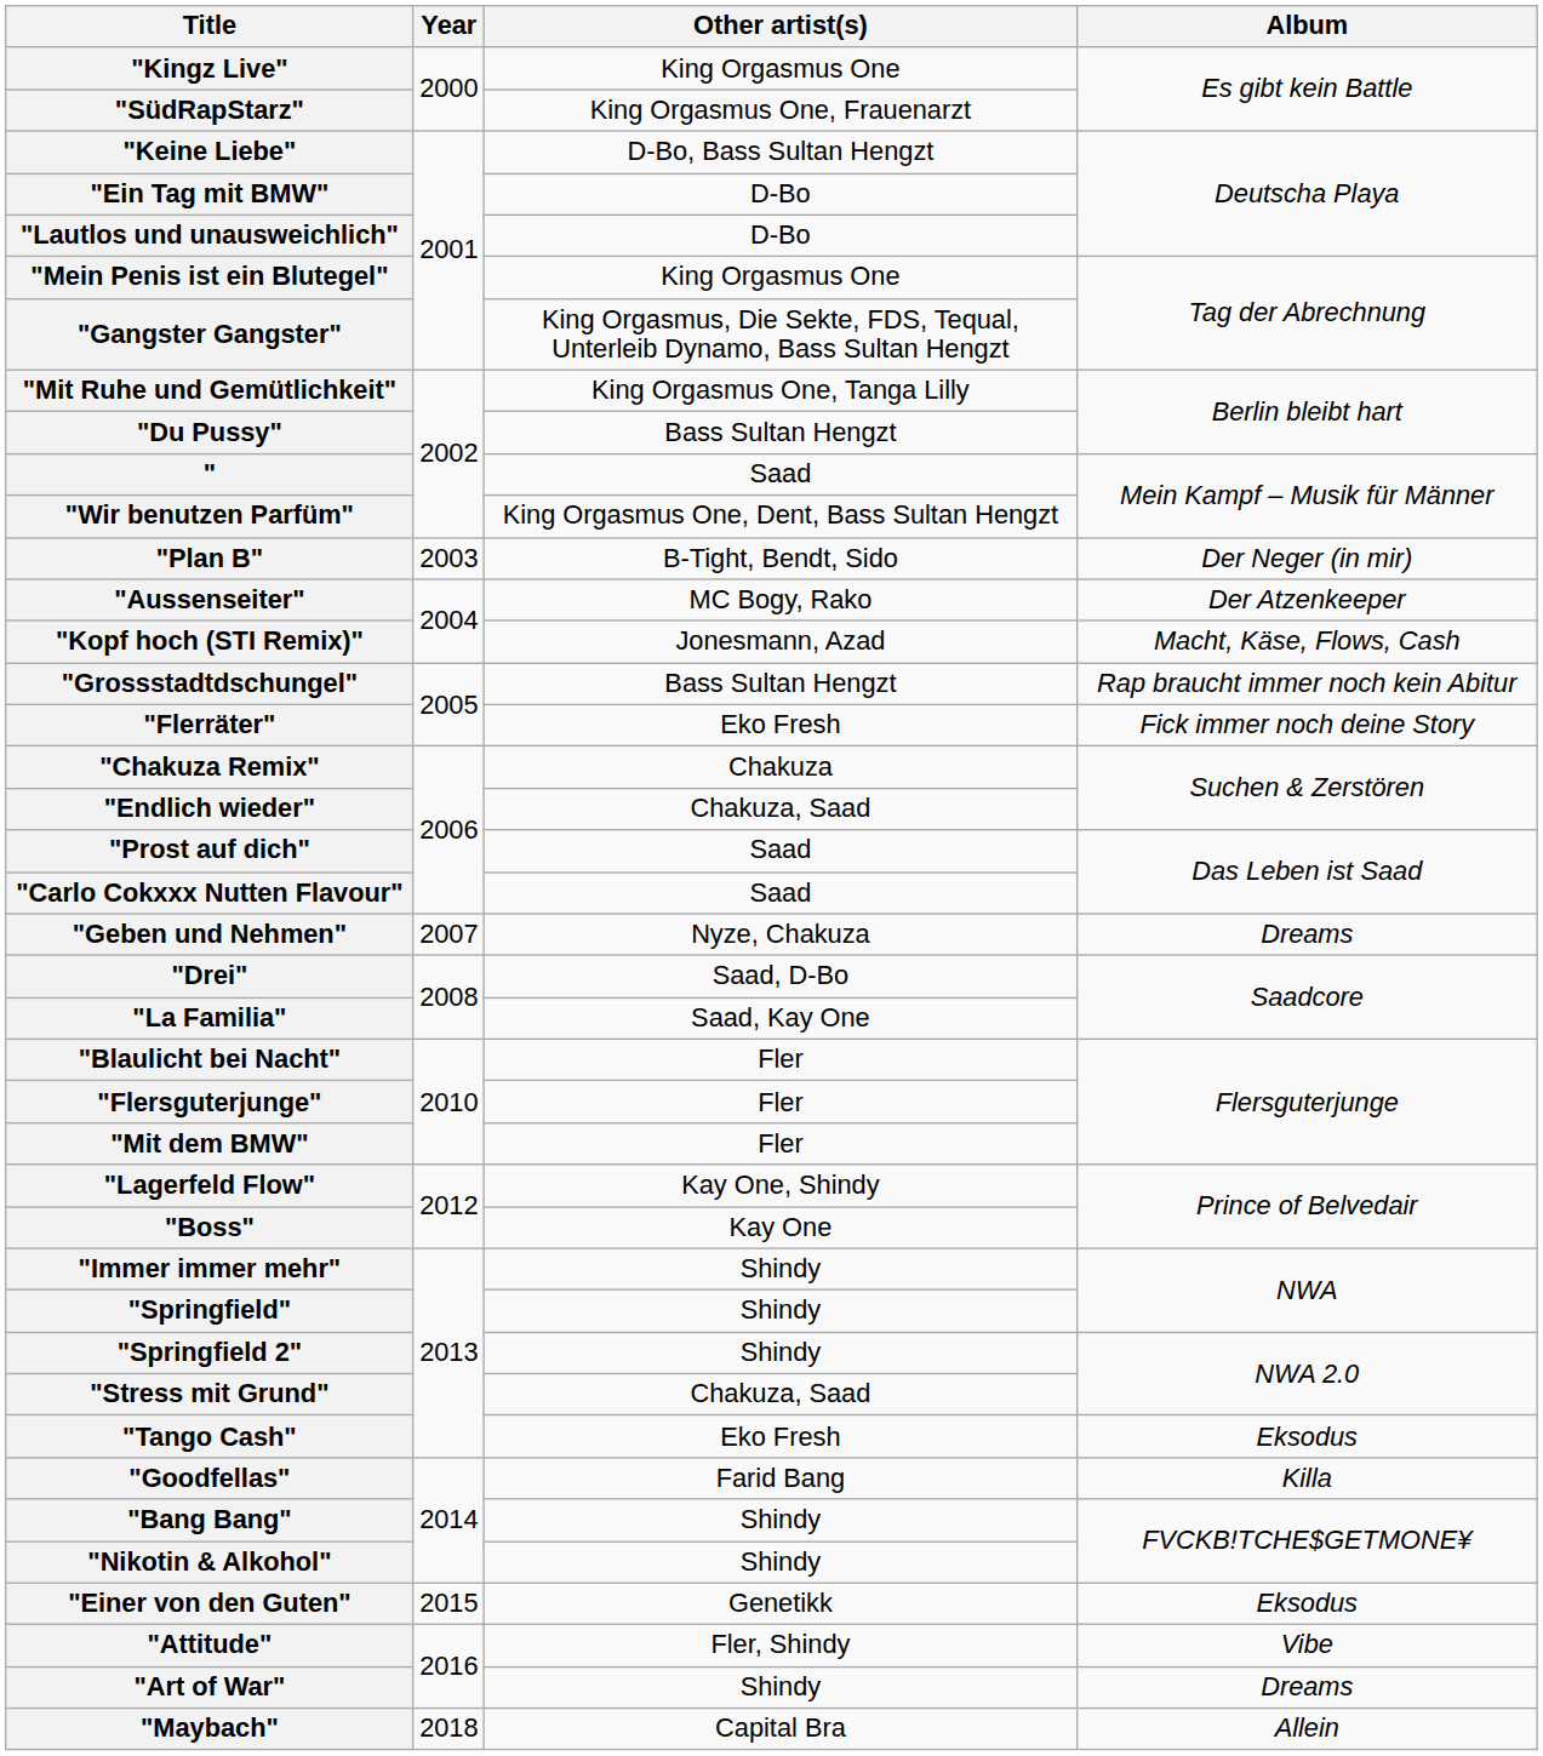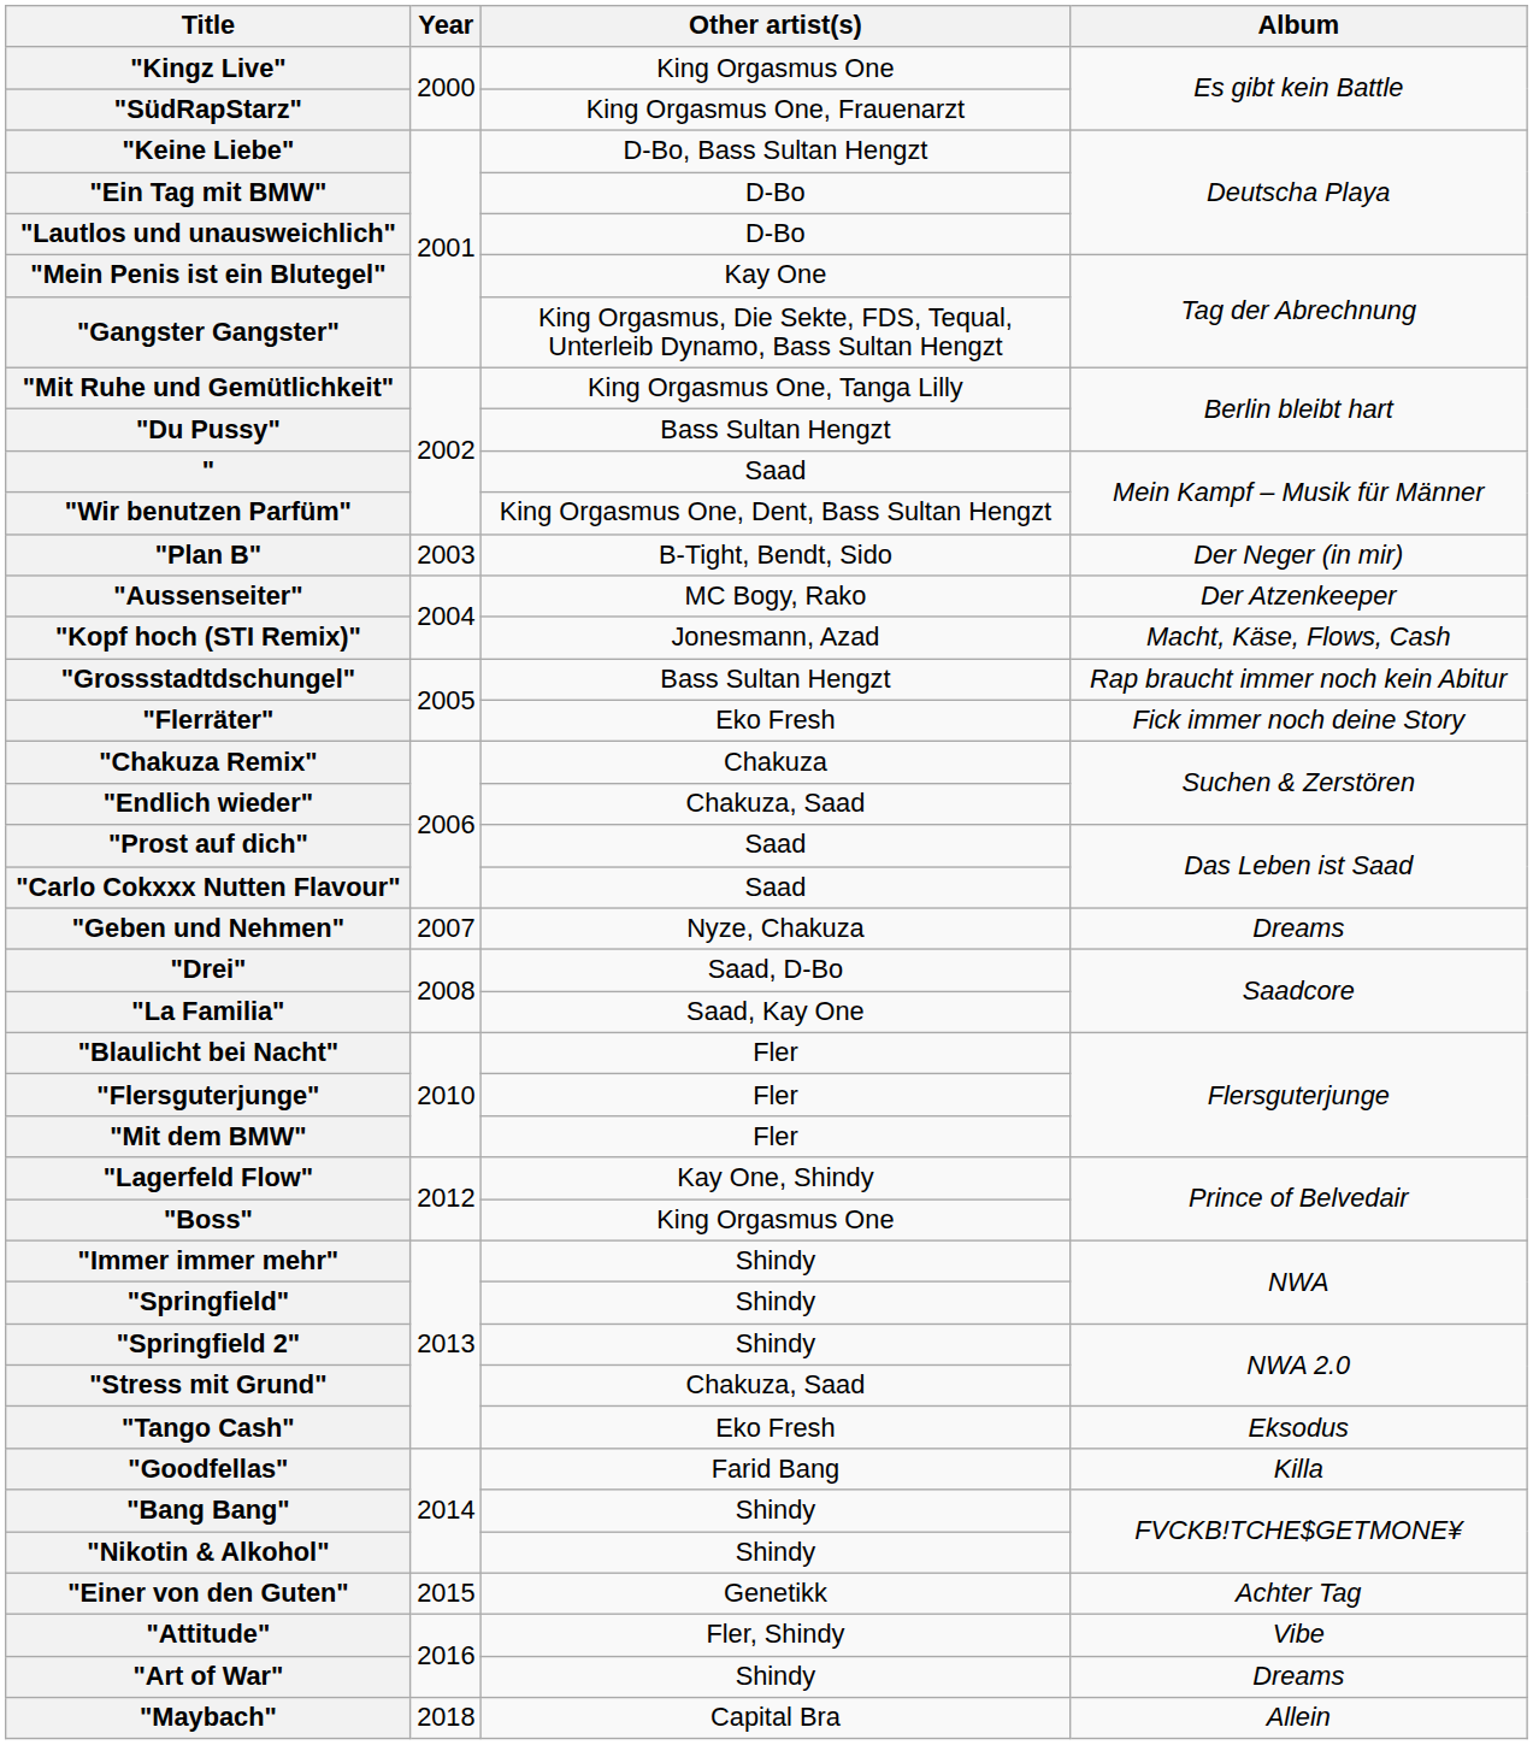"Mein Penis ist ein Blutegel" | Other artist(s): King Orgasmus One -> Kay One
"Boss" | Other artist(s): Kay One -> King Orgasmus One
"Einer von den Guten" | Album: Eksodus -> Achter Tag
